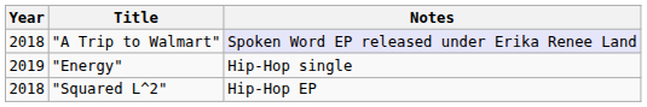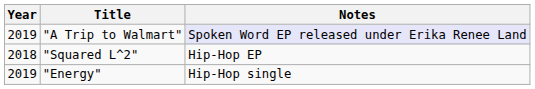"A Trip to Walmart" | Year: 2018 -> 2019
rows swapped: "Squared L^2" <-> "Energy"
